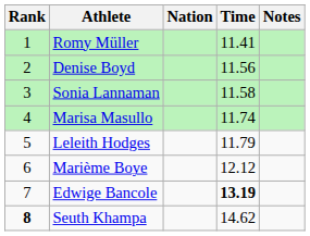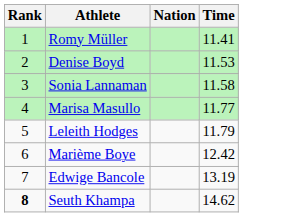- column: Notes
Denise Boyd | Time: 11.56 -> 11.53
Marisa Masullo | Time: 11.74 -> 11.77
Marième Boye | Time: 12.12 -> 12.42
Edwige Bancole | Time: bold -> normal
